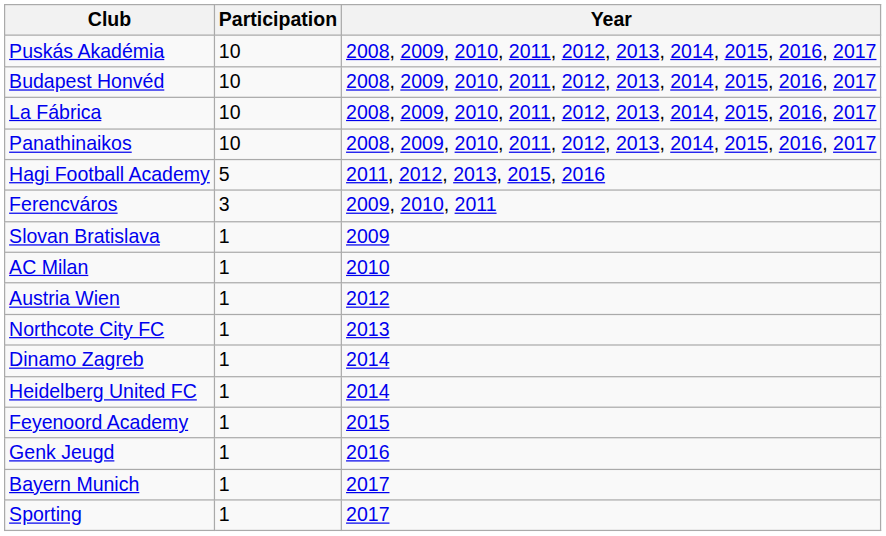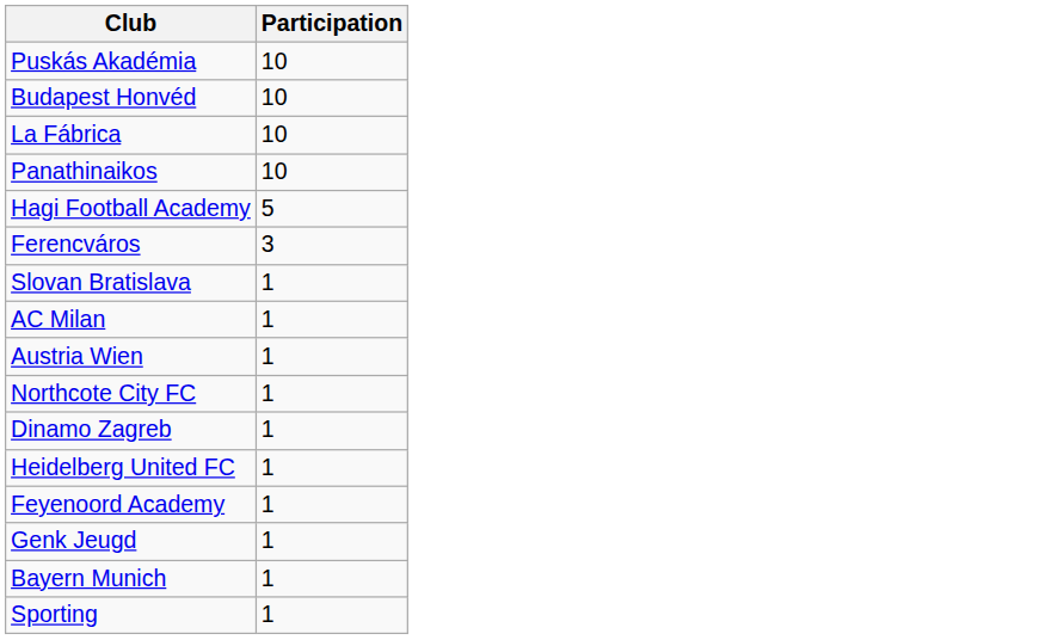- column: Year | 2008, 2009, 2010, 2011, 2012, 2013, 2014, 2015, 2016, 2017 | 2008, 2009, 2010, 2011, 2012, 2013, 2014, 2015, 2016, 2017 | 2008, 2009, 2010, 2011, 2012, 2013, 2014, 2015, 2016, 2017 | 2008, 2009, 2010, 2011, 2012, 2013, 2014, 2015, 2016, 2017 | 2011, 2012, 2013, 2015, 2016 | 2009, 2010, 2011 | 2009 | 2010 | 2012 | 2013 | 2014 | 2014 | 2015 | 2016 | 2017 | 2017
